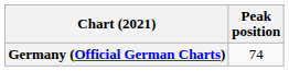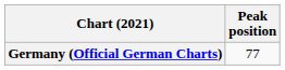Germany (Official German Charts) | Peak position: 74 -> 77
